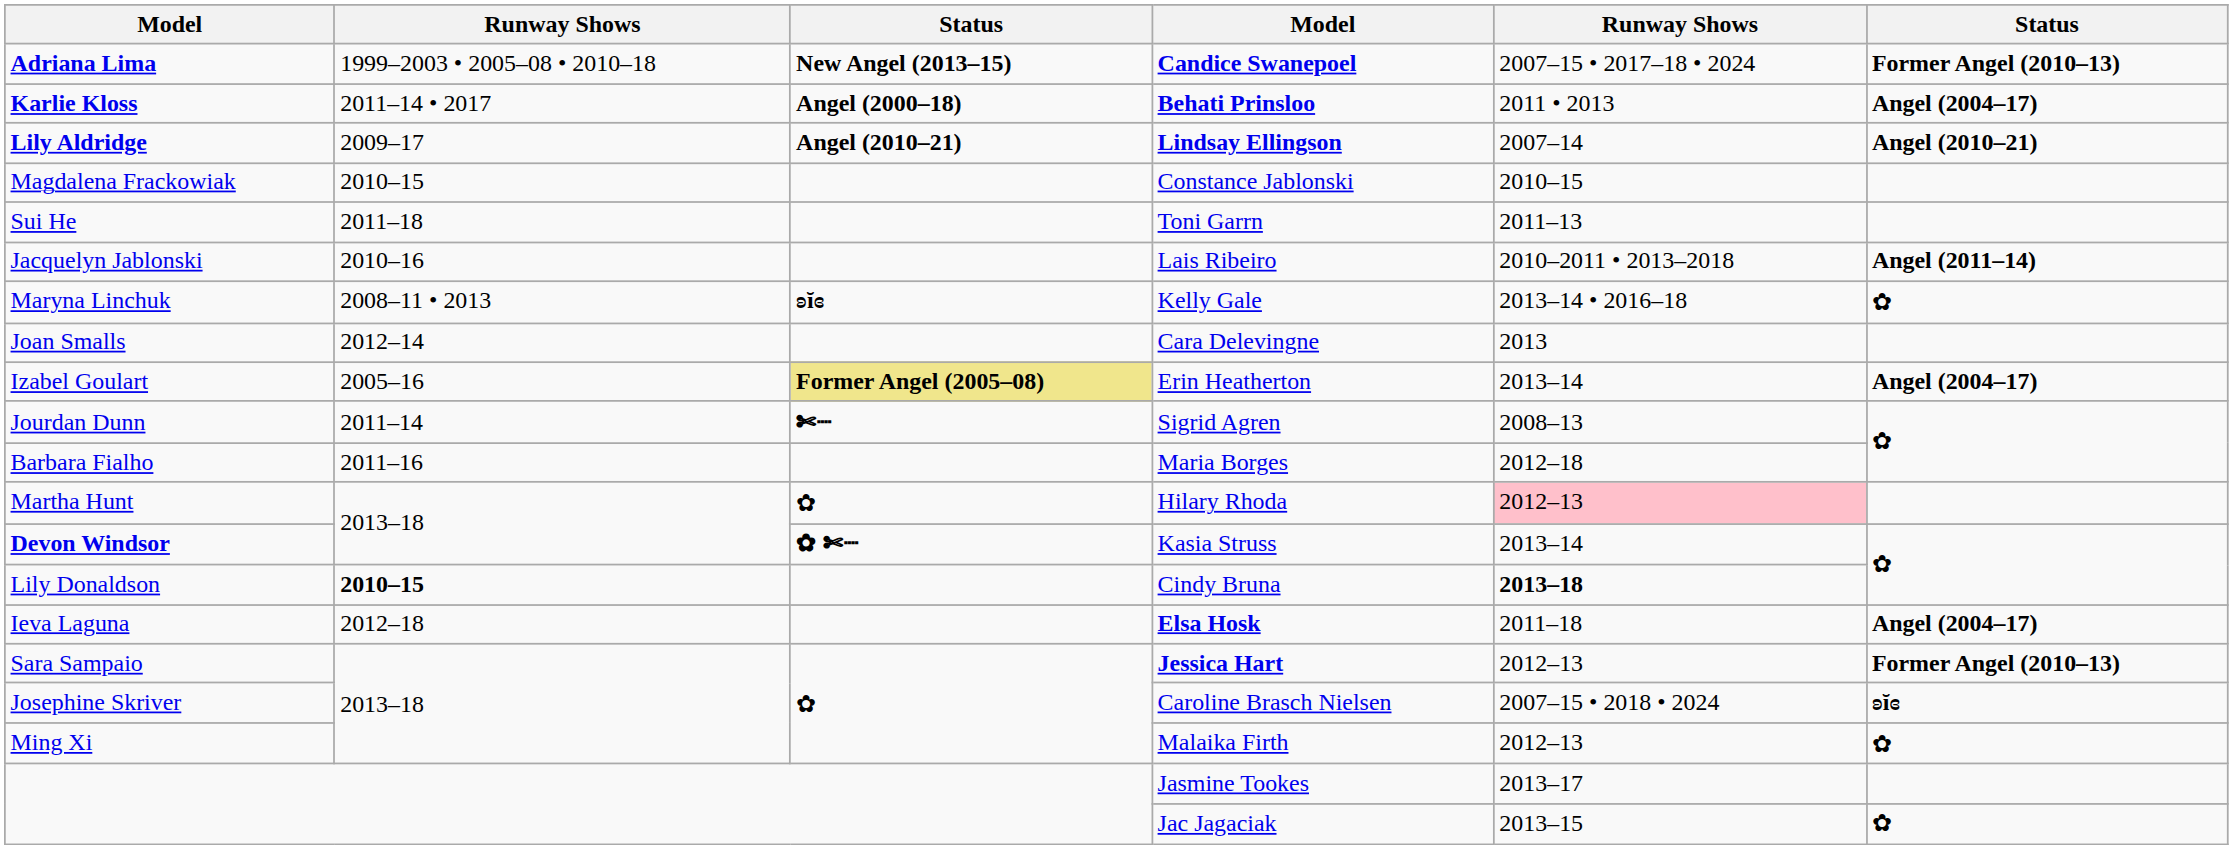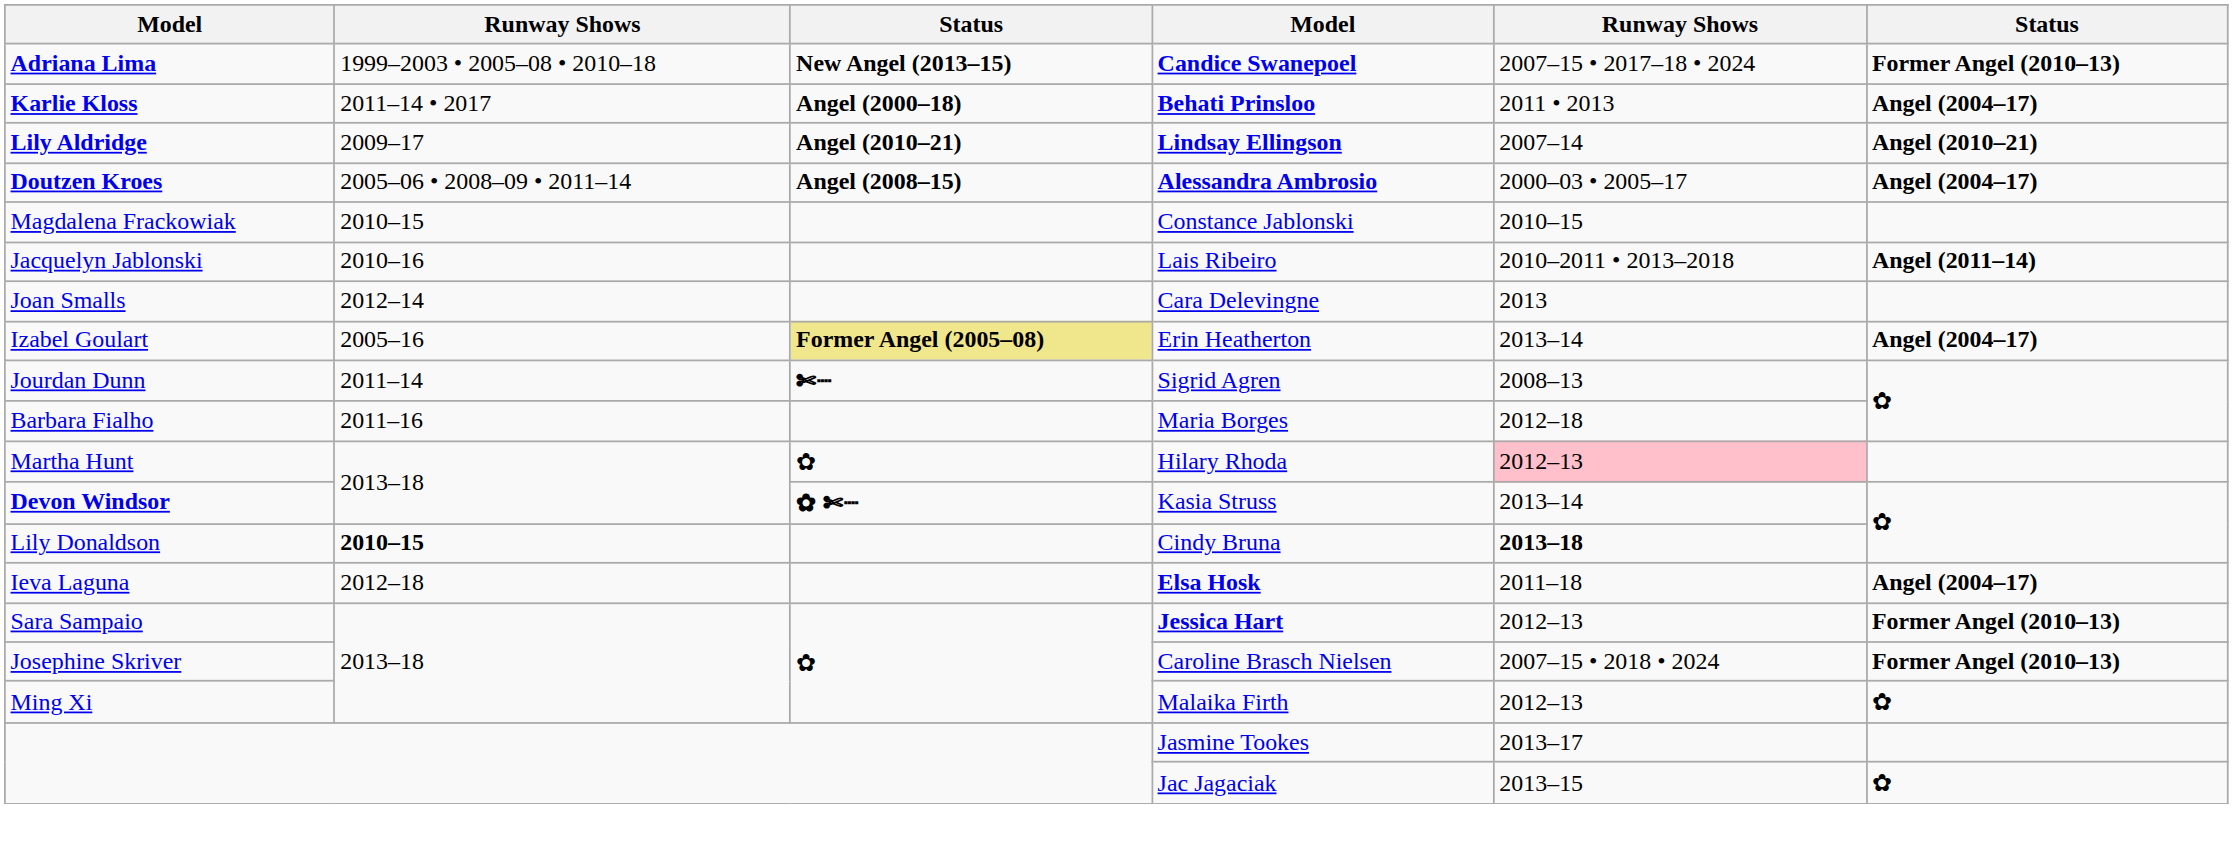+ row: Doutzen Kroes | 2005–06 • 2008–09 • 2011–14 | Angel (2008–15) | Alessandra Ambrosio | 2000–03 • 2005–17 | Angel (2004–17)
- row: Sui He | 2011–18 | Toni Garrn | 2011–13
- row: Maryna Linchuk | 2008–11 • 2013 | ʚĭɞ | Kelly Gale | 2013–14 • 2016–18 | ✿
Caroline Brasch Nielsen | column 6: ʚĭɞ -> Former Angel (2010–13)
